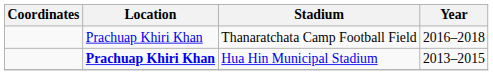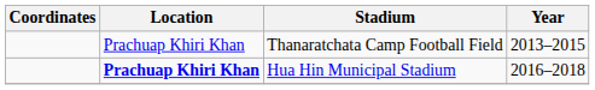Thanaratchata Camp Football Field | Year: 2016–2018 -> 2013–2015
Hua Hin Municipal Stadium | Year: 2013–2015 -> 2016–2018
